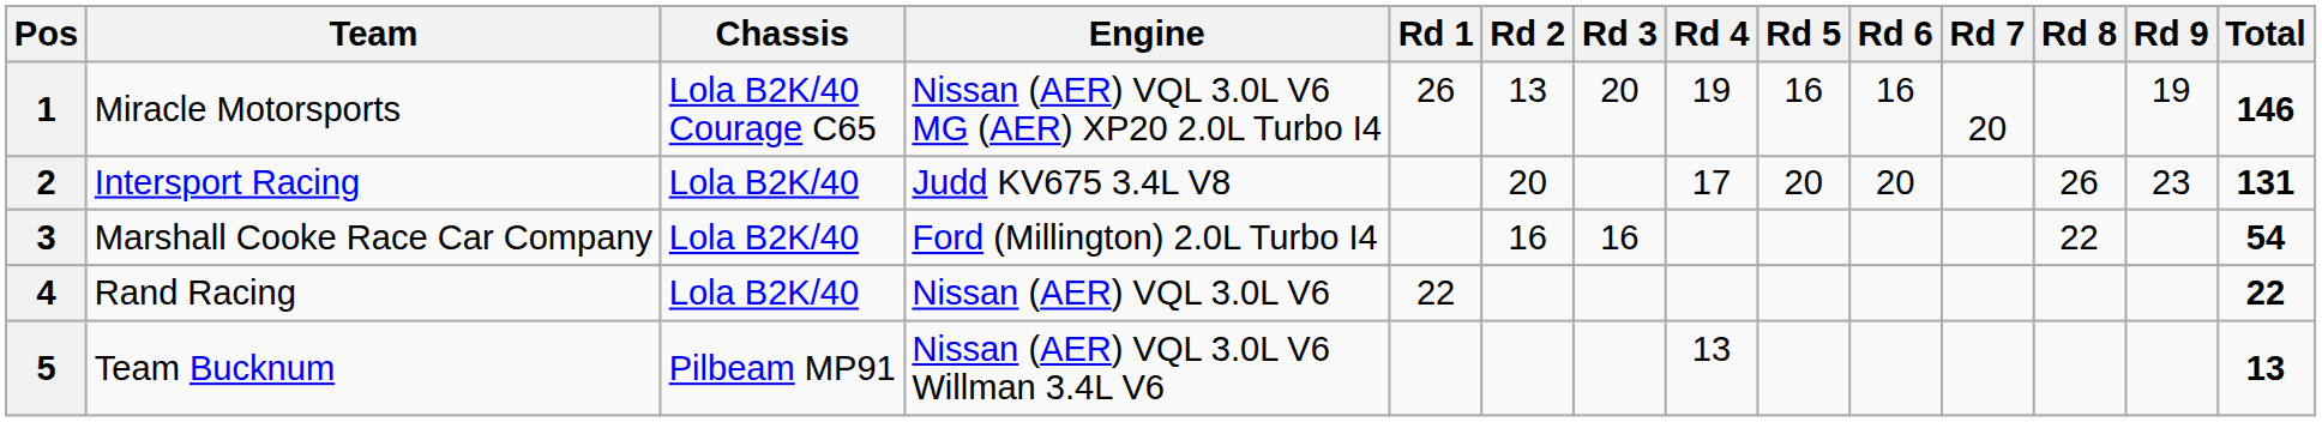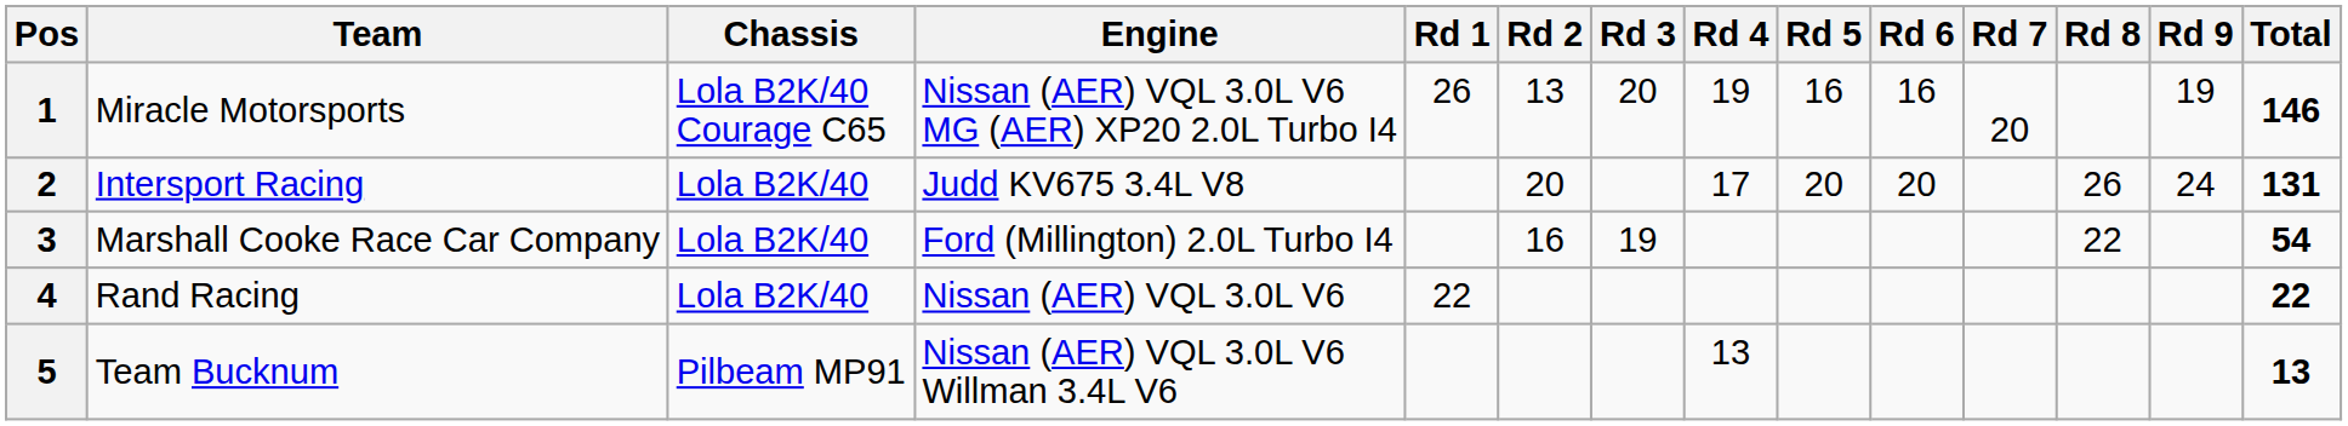2 | Rd 9: 23 -> 24
3 | Rd 3: 16 -> 19
